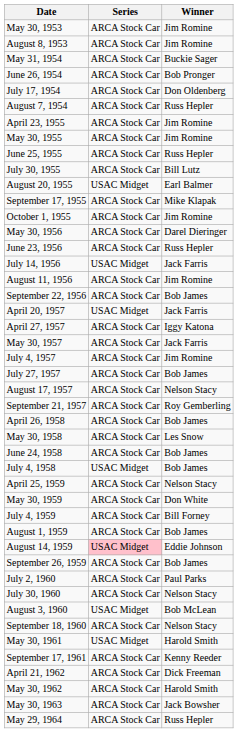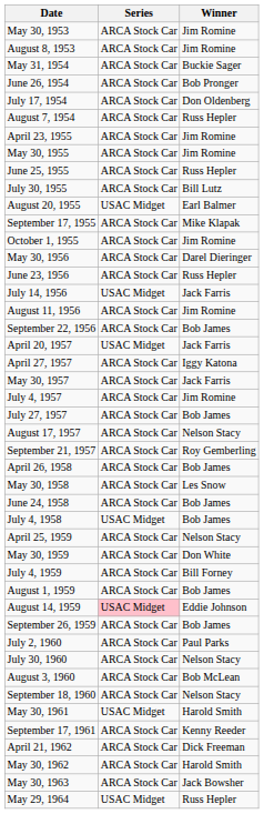August 3, 1960 | Series: USAC Midget -> ARCA Stock Car
May 29, 1964 | Series: ARCA Stock Car -> USAC Midget
